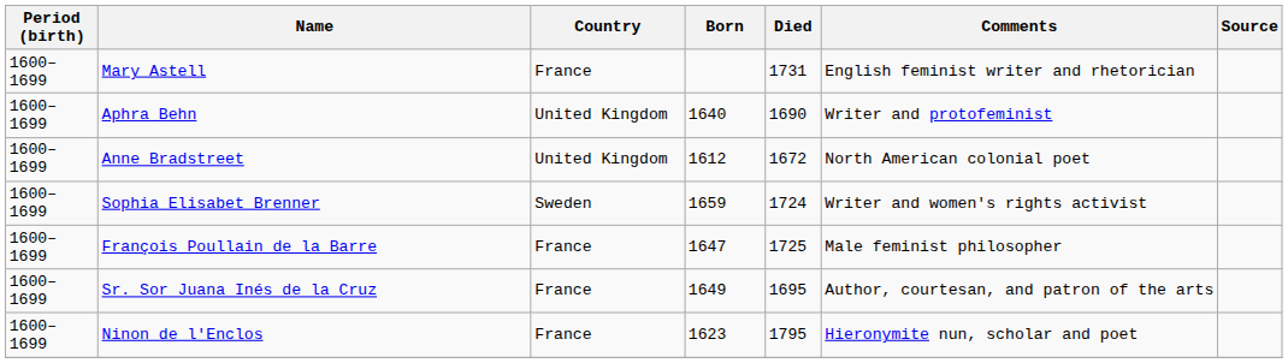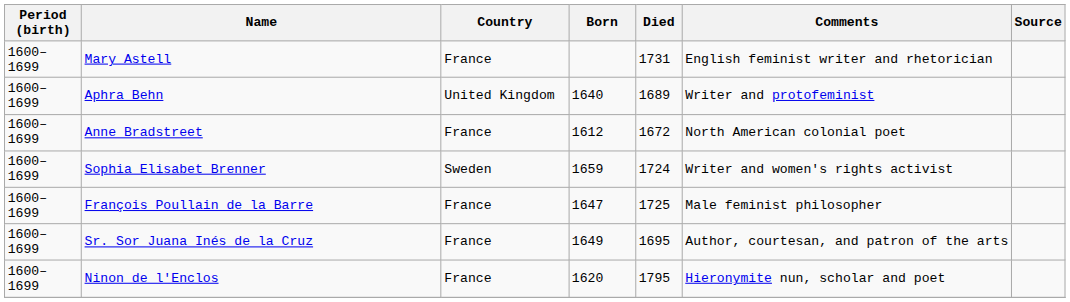Aphra Behn | Died: 1690 -> 1689
Anne Bradstreet | Country: United Kingdom -> France
Ninon de l'Enclos | Born: 1623 -> 1620
